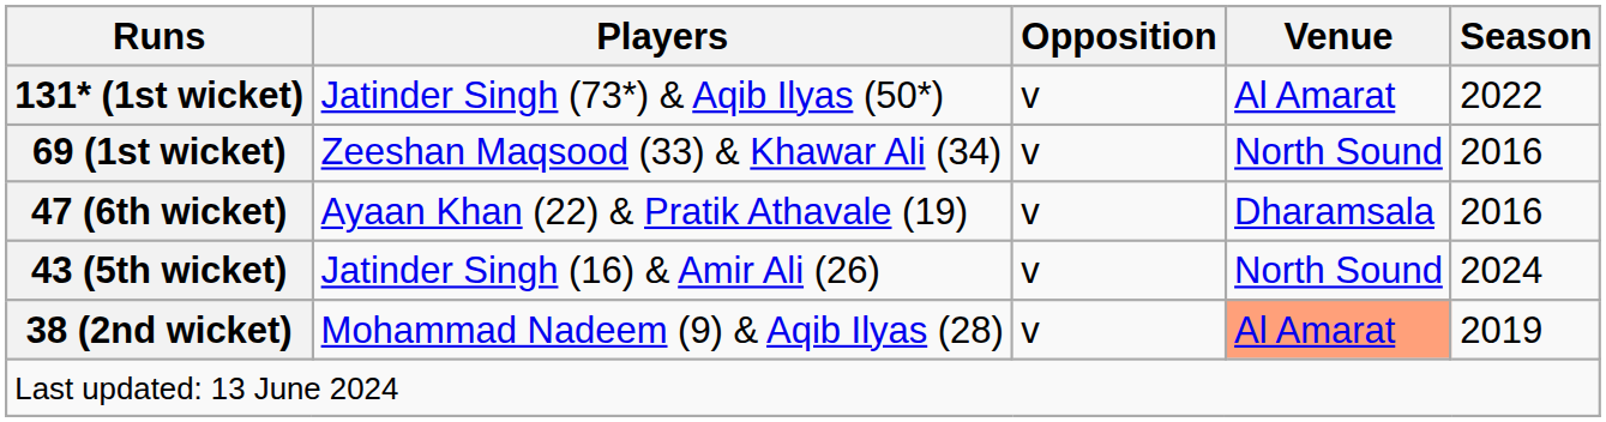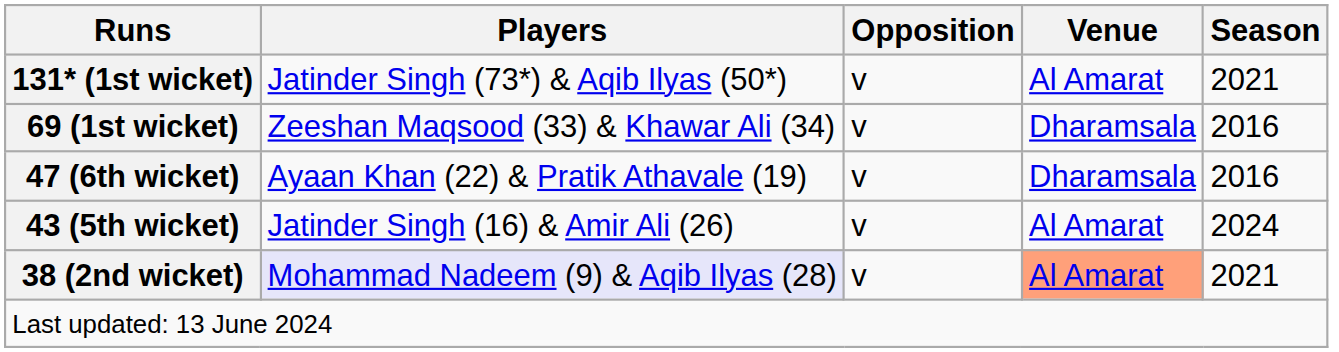131* (1st wicket) | Season: 2022 -> 2021
69 (1st wicket) | Venue: North Sound -> Dharamsala
43 (5th wicket) | Venue: North Sound -> Al Amarat
38 (2nd wicket) | Players: no background -> lavender background
38 (2nd wicket) | Season: 2019 -> 2021
